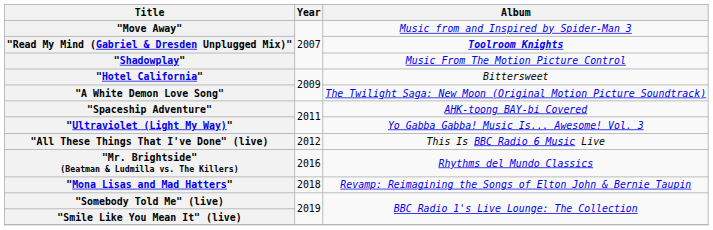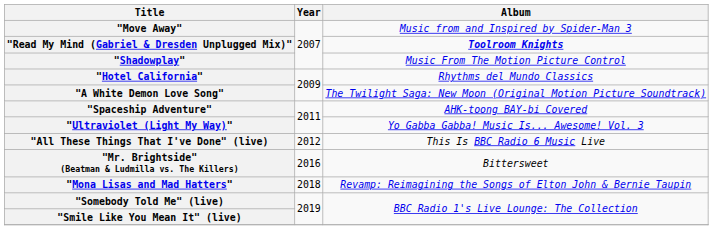"Hotel California" | Album: Bittersweet -> Rhythms del Mundo Classics
"Mr. Brightside" (Beatman & Ludmilla vs. The Killers) | Album: Rhythms del Mundo Classics -> Bittersweet
